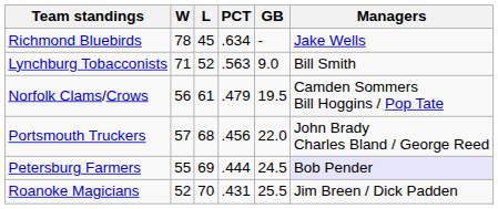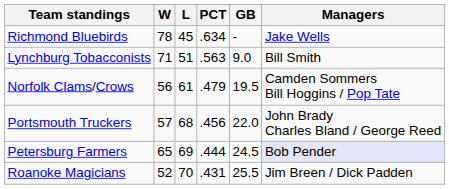Lynchburg Tobacconists | L: 52 -> 51
Petersburg Farmers | W: 55 -> 65
